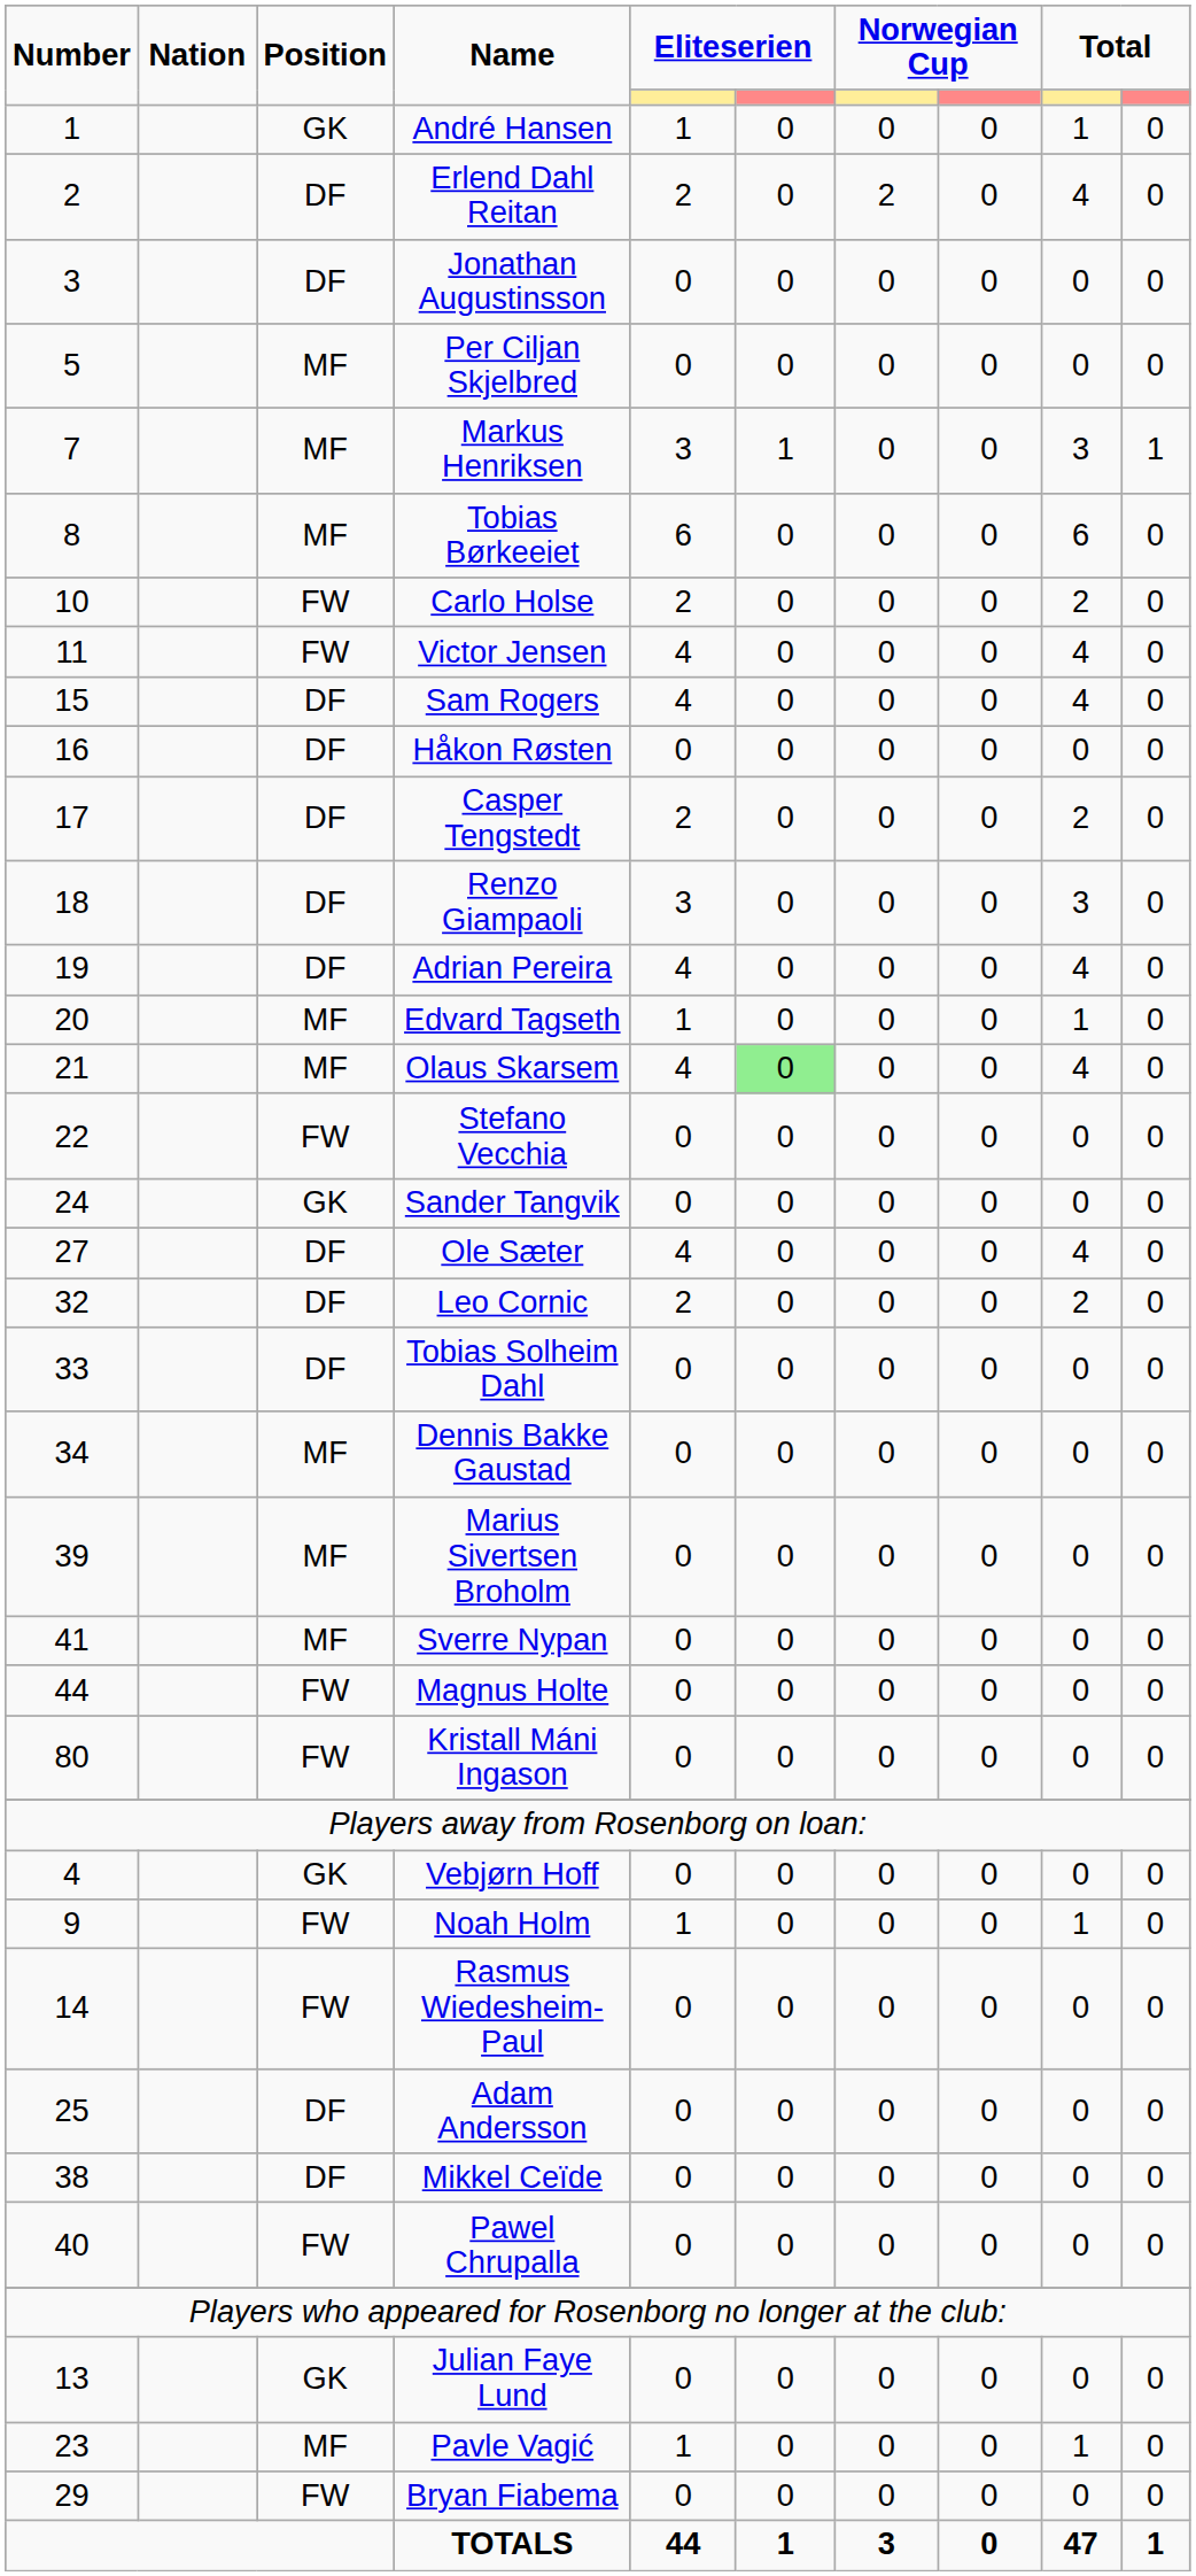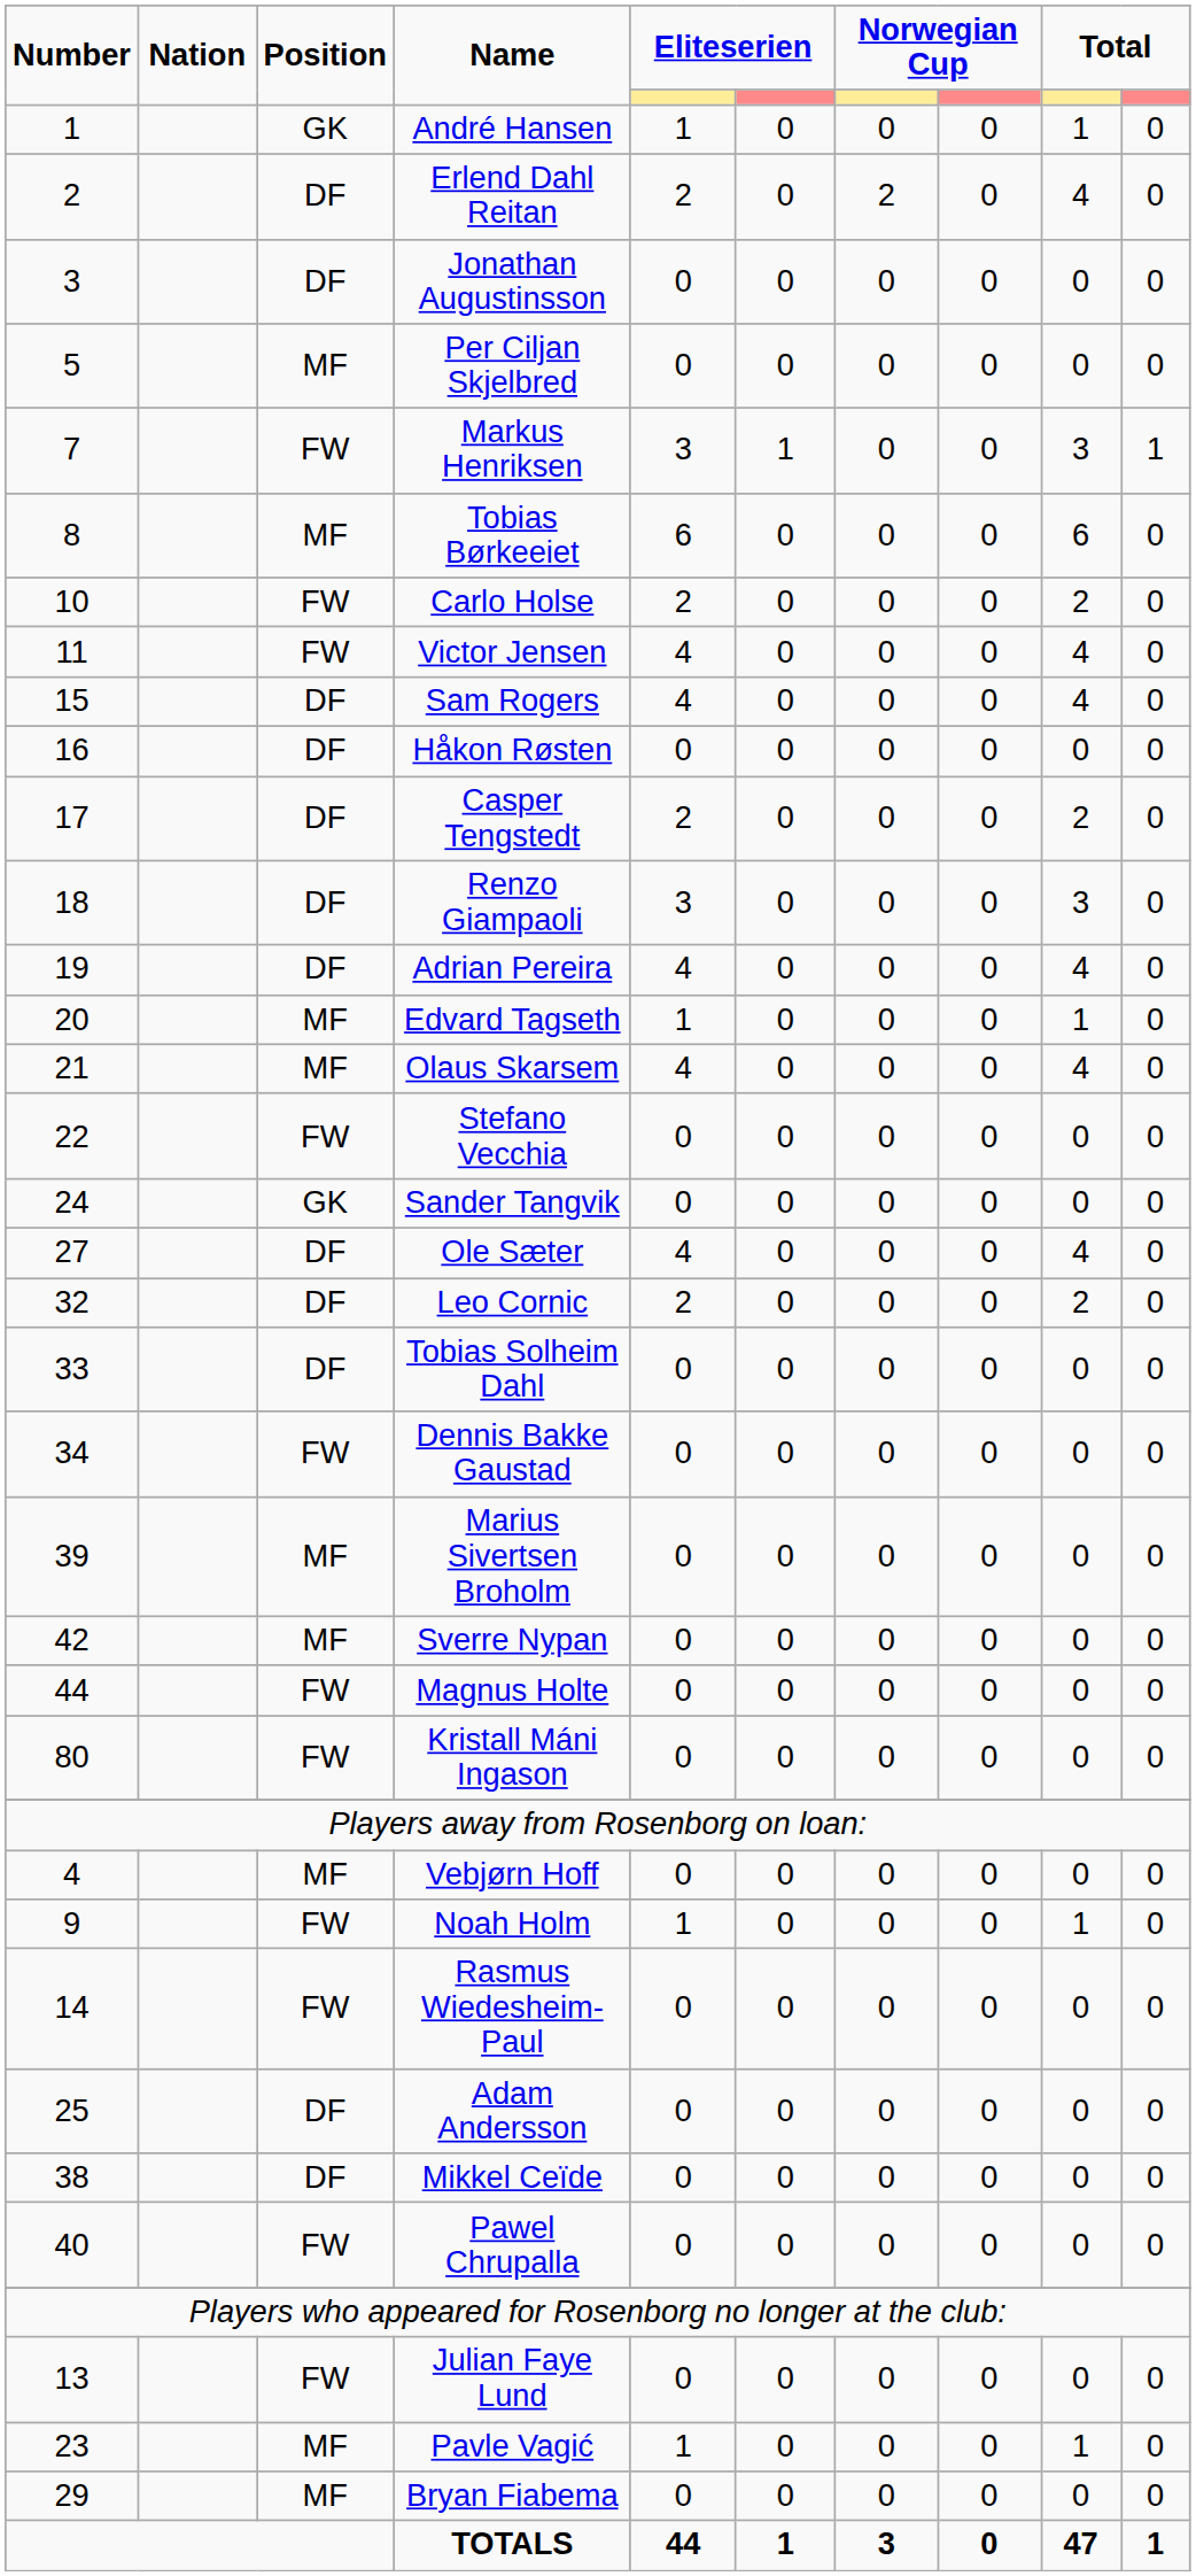Markus Henriksen | Position: MF -> FW
Olaus Skarsem | column 6: lightgreen background -> no background
Dennis Bakke Gaustad | Position: MF -> FW
Sverre Nypan | Number: 41 -> 42
Vebjørn Hoff | Position: GK -> MF
Julian Faye Lund | Position: GK -> FW
Bryan Fiabema | Position: FW -> MF
